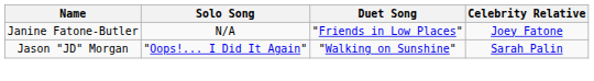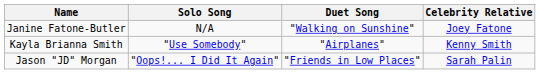Janine Fatone-Butler | Duet Song: "Friends in Low Places" -> "Walking on Sunshine"
+ row: Kayla Brianna Smith | "Use Somebody" | "Airplanes" | Kenny Smith
Jason "JD" Morgan | Duet Song: "Walking on Sunshine" -> "Friends in Low Places"
